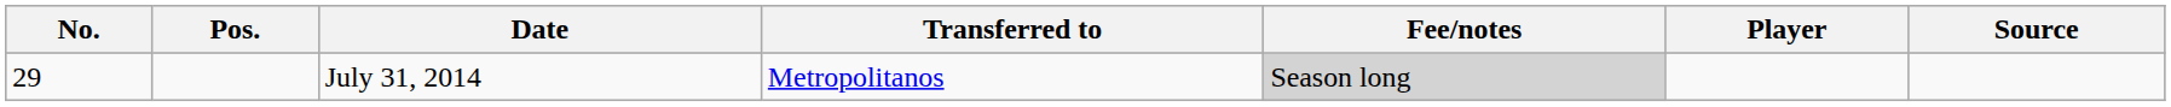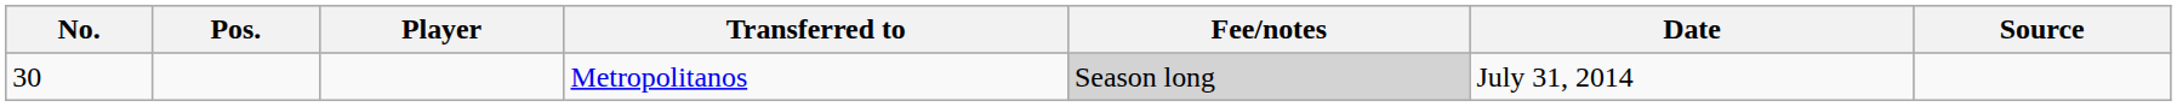columns swapped: Player <-> Date
Metropolitanos | No.: 29 -> 30
